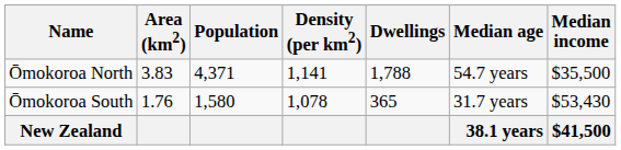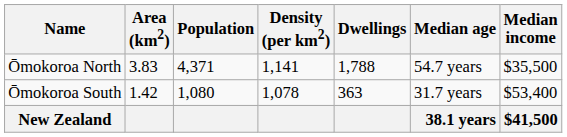Ōmokoroa South | Area (km2): 1.76 -> 1.42
Ōmokoroa South | Population: 1,580 -> 1,080
Ōmokoroa South | Dwellings: 365 -> 363
Ōmokoroa South | Median income: $53,430 -> $53,400
